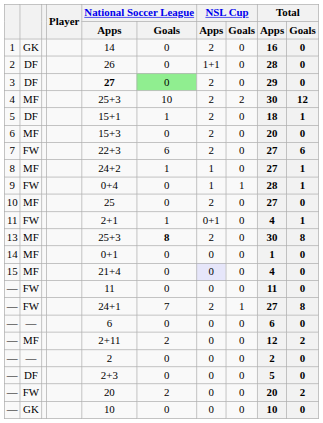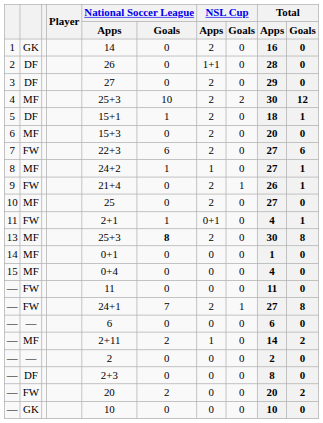3 | National Soccer League / Apps: bold -> normal
3 | National Soccer League / Goals: lightgreen background -> no background
9 | National Soccer League / Apps: 0+4 -> 21+4
9 | NSL Cup / Apps: 1 -> 2
9 | Total / Apps: 28 -> 26
15 | National Soccer League / Apps: 21+4 -> 0+4
15 | NSL Cup / Apps: lavender background -> no background
— / MF | NSL Cup / Apps: 0 -> 1
— / MF | Total / Apps: 12 -> 14
— / DF | Total / Apps: 5 -> 8
